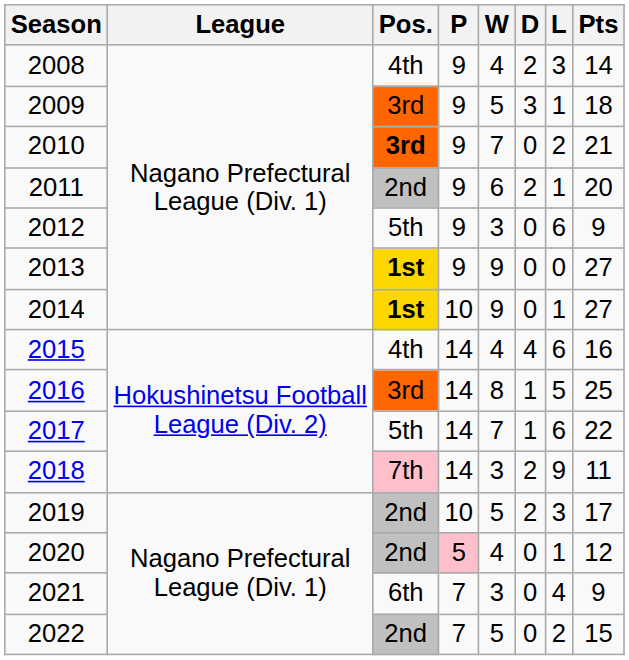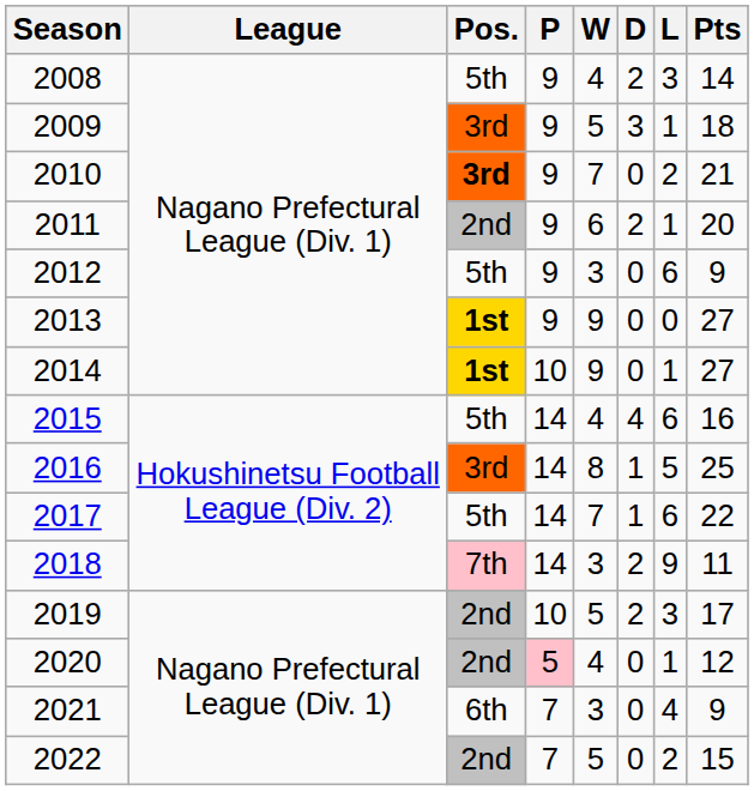2008 | Pos.: 4th -> 5th
2015 | Pos.: 4th -> 5th
